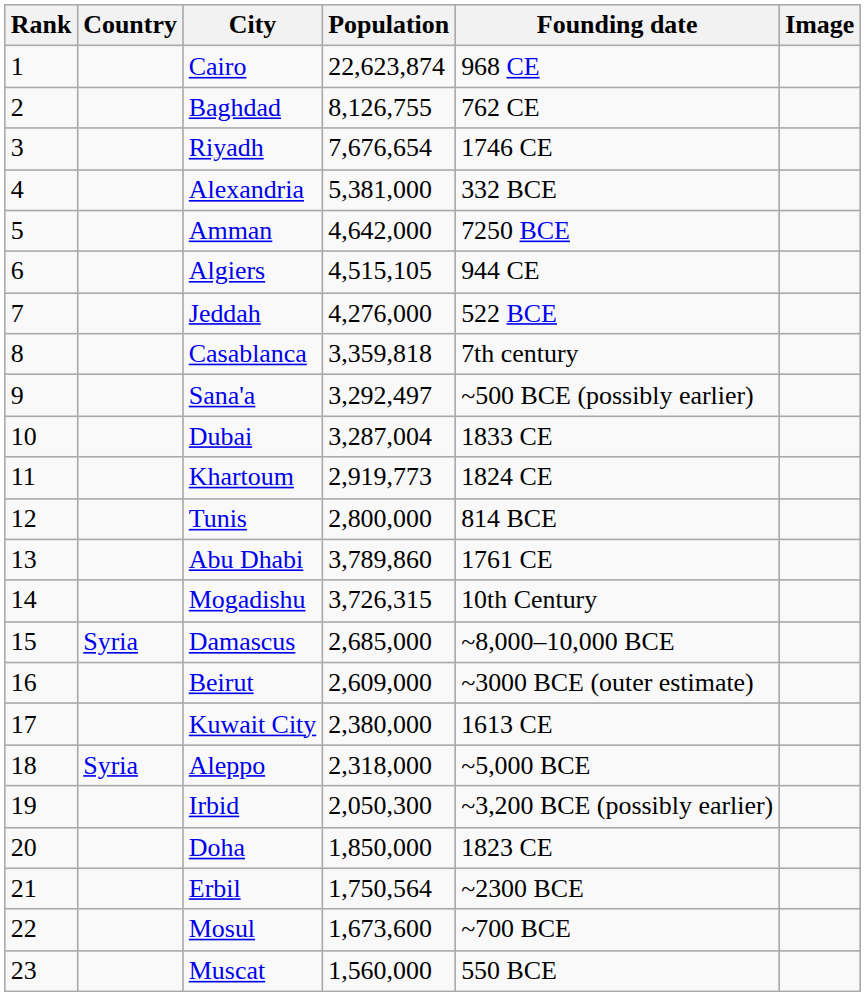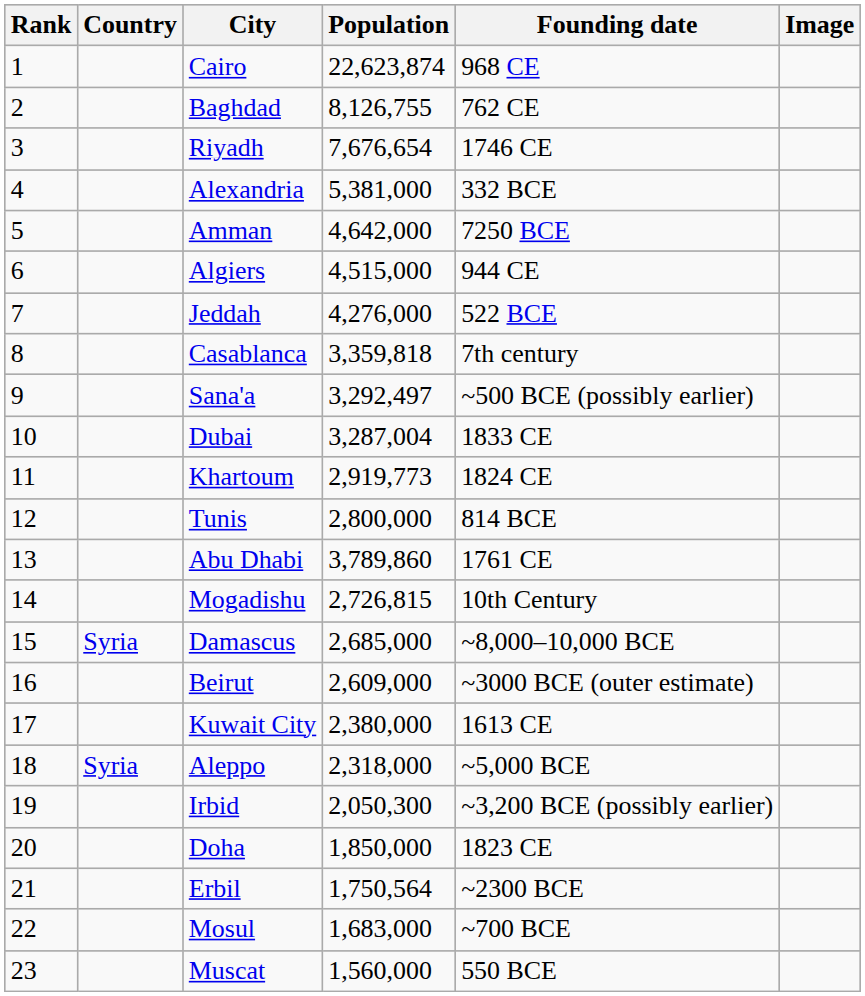Algiers | Population: 4,515,105 -> 4,515,000
Mogadishu | Population: 3,726,315 -> 2,726,815
Mosul | Population: 1,673,600 -> 1,683,000
